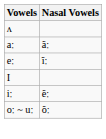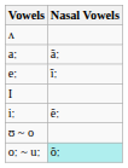+ row: ʊ ~ o
oː ~ uː | Nasal Vowels: no background -> paleturquoise background
